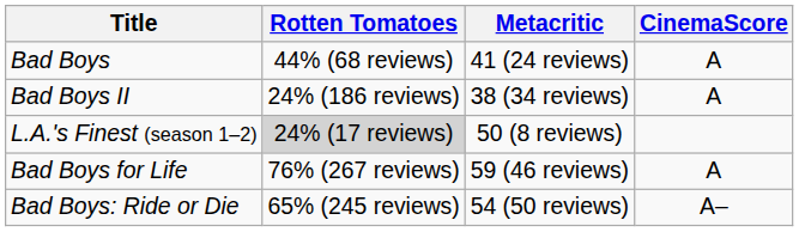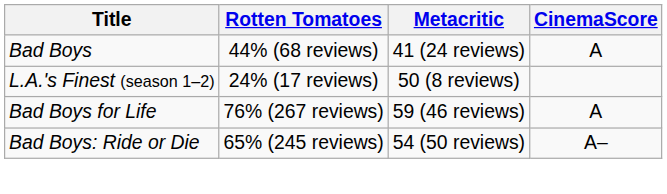- row: Bad Boys II | 24% (186 reviews) | 38 (34 reviews) | A
L.A.'s Finest (season 1–2) | Rotten Tomatoes: lightgrey background -> no background
